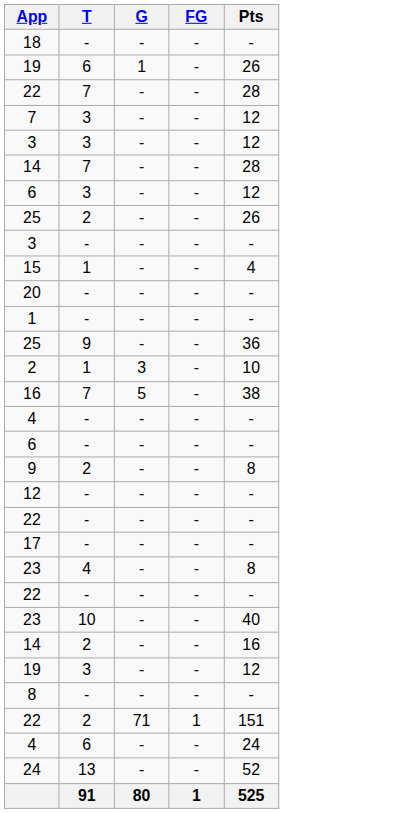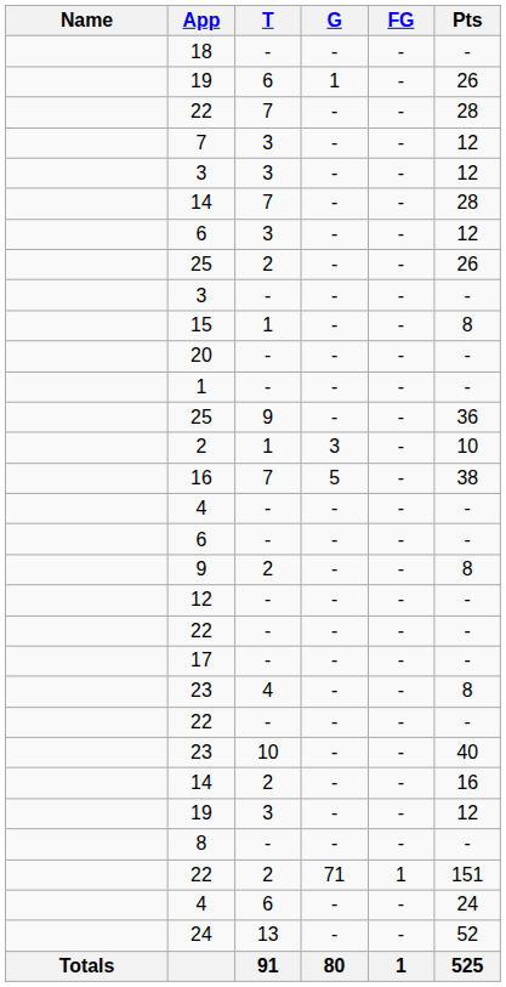+ column: Name | Totals
15 | Pts: 4 -> 8
